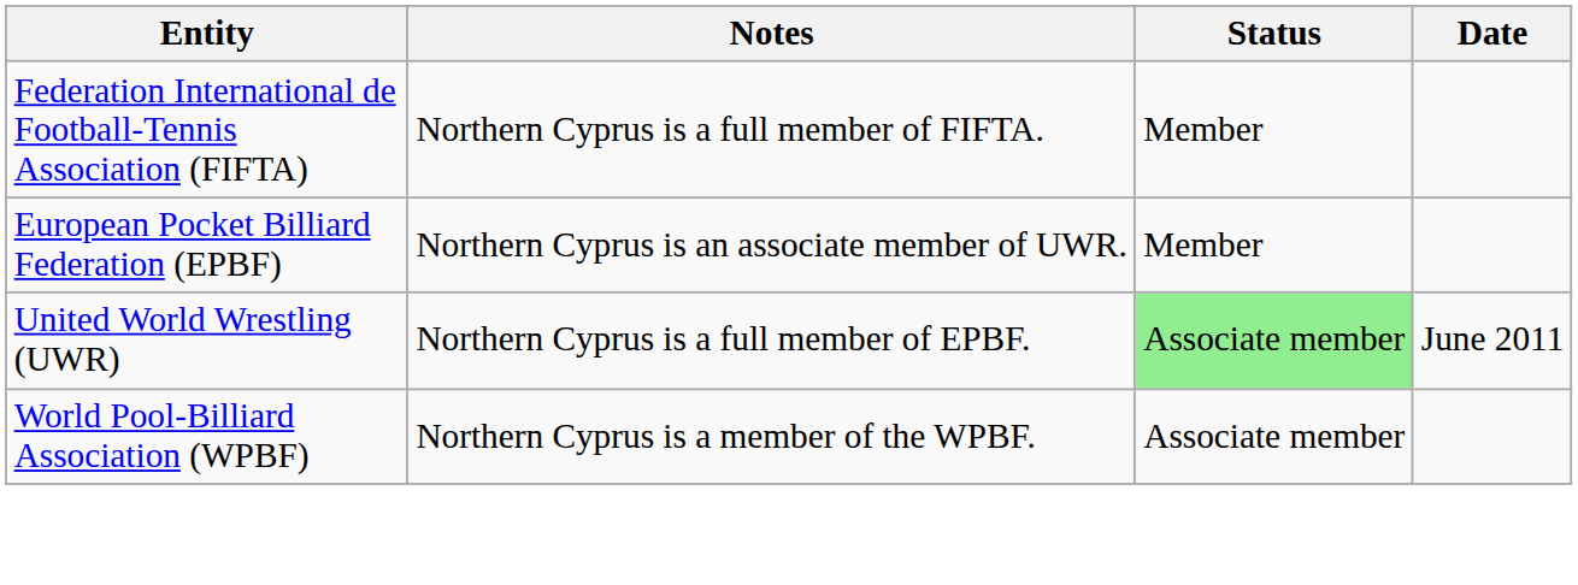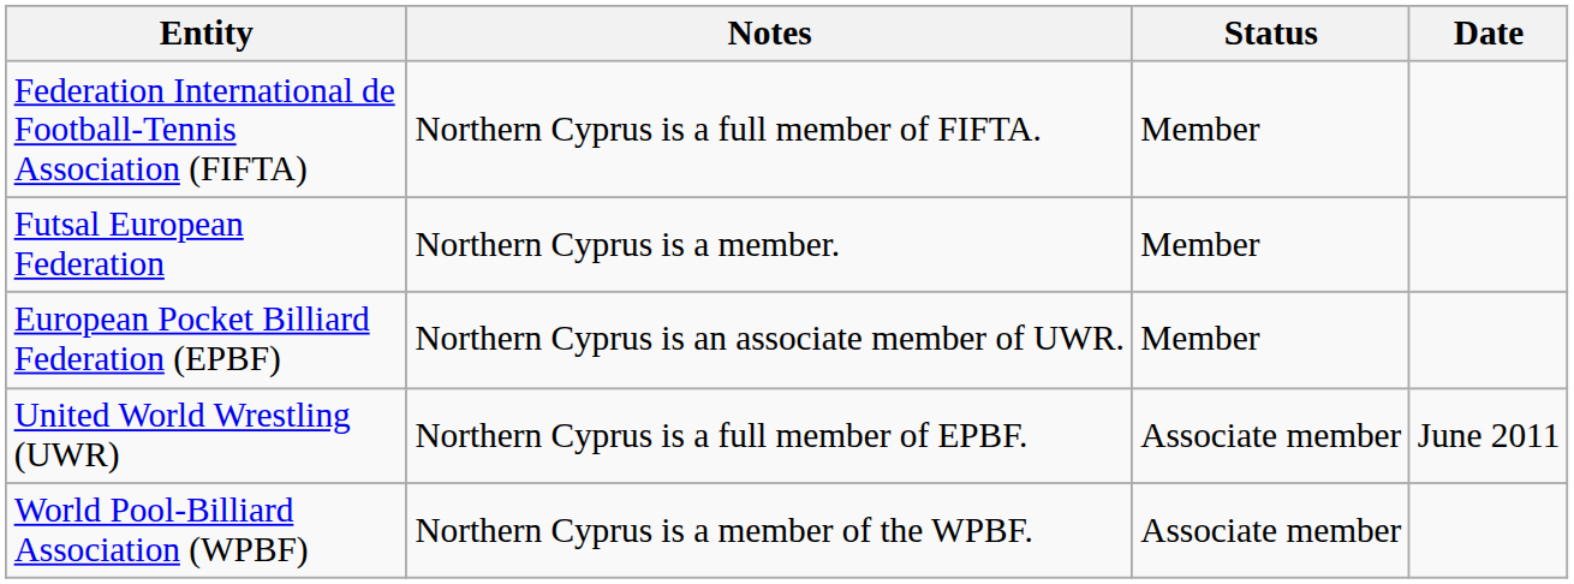+ row: Futsal European Federation | Northern Cyprus is a member. | Member
United World Wrestling (UWR) | Status: lightgreen background -> no background
